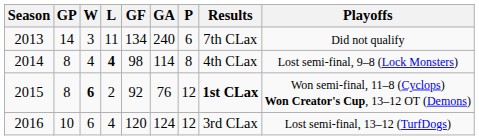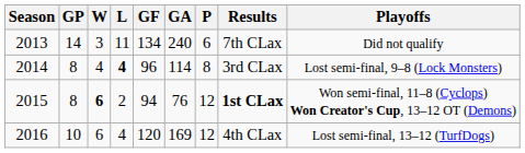2014 | GF: 98 -> 96
2014 | Results: 4th CLax -> 3rd CLax
2015 | GF: 92 -> 94
2016 | GA: 124 -> 169
2016 | Results: 3rd CLax -> 4th CLax
